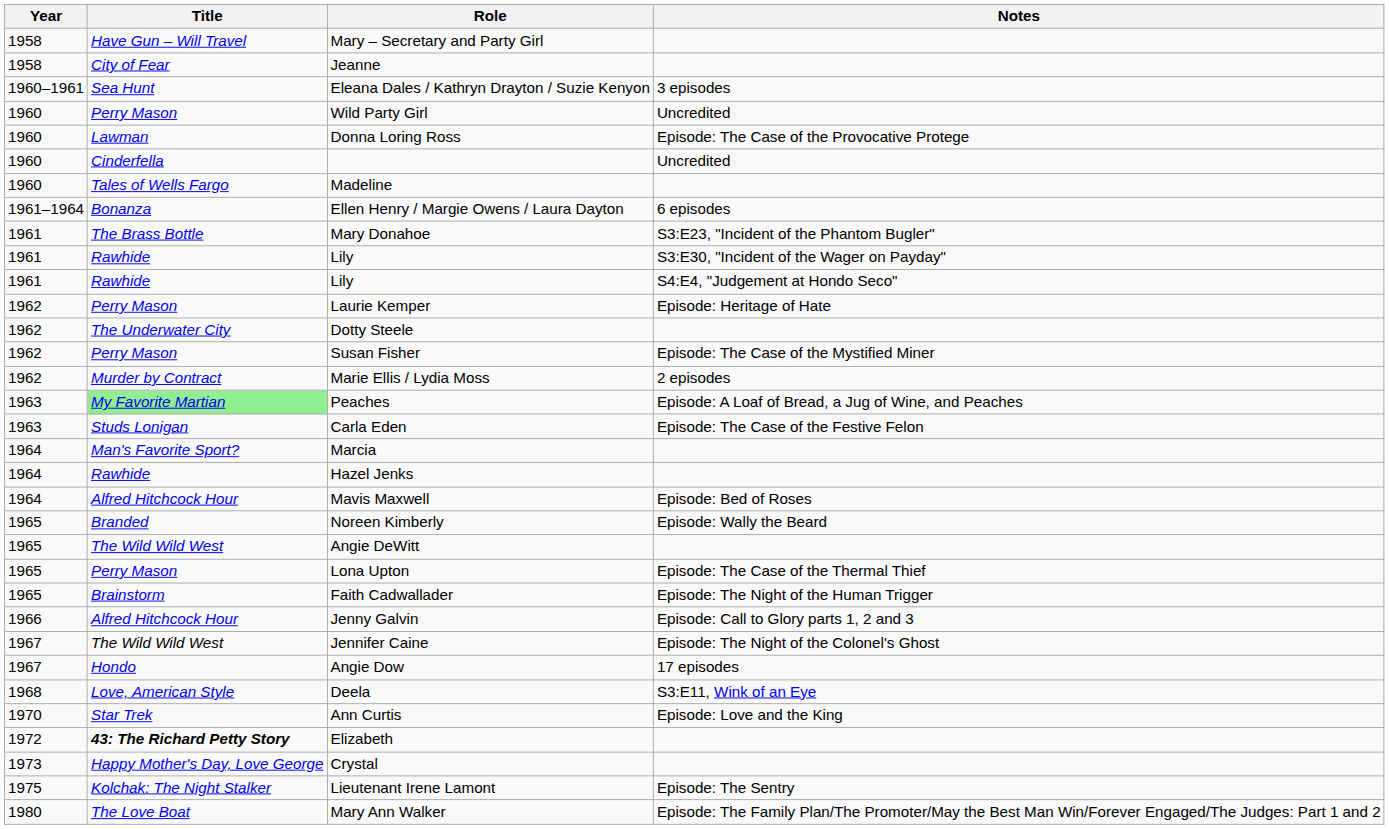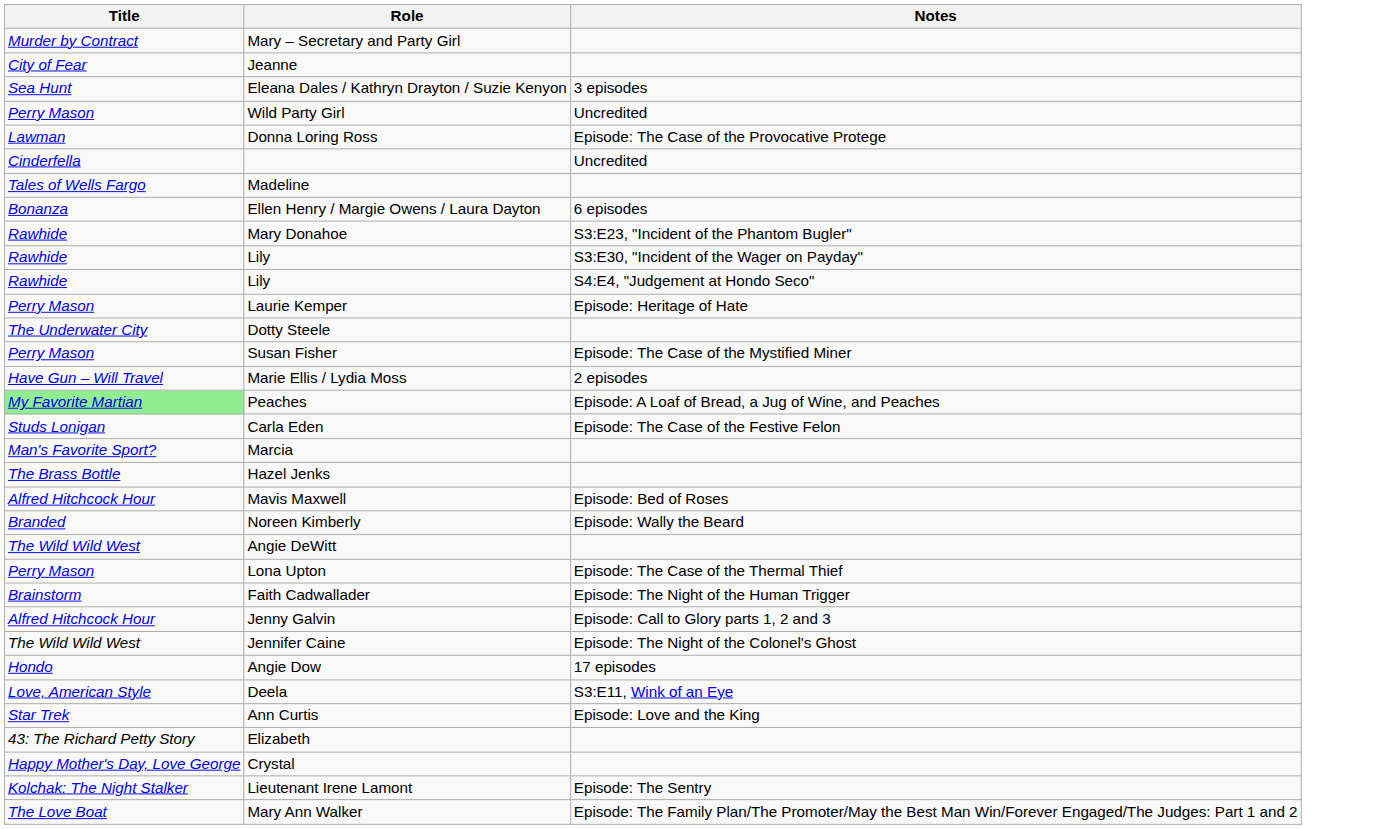- column: Year | 1958 | 1958 | 1960–1961 | 1960 | 1960 | 1960 | 1960 | 1961–1964 | 1961 | 1961 | 1961 | 1962 | 1962 | 1962 | 1962 | 1963 | 1963 | 1964 | 1964 | 1964 | 1965 | 1965 | 1965 | 1965 | 1966 | 1967 | 1967 | 1968 | 1970 | 1972 | 1973 | 1975 | 1980
Mary – Secretary and Party Girl | Title: Have Gun – Will Travel -> Murder by Contract
Mary Donahoe | Title: The Brass Bottle -> Rawhide
Marie Ellis / Lydia Moss | Title: Murder by Contract -> Have Gun – Will Travel
Hazel Jenks | Title: Rawhide -> The Brass Bottle
Elizabeth | Title: bold -> normal
